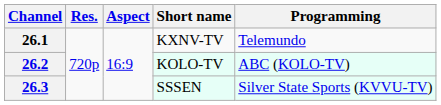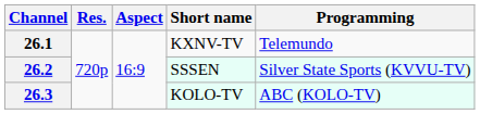26.2 | Short name: KOLO-TV -> SSSEN
26.2 | Programming: ABC (KOLO-TV) -> Silver State Sports (KVVU-TV)
26.3 | Short name: SSSEN -> KOLO-TV
26.3 | Programming: Silver State Sports (KVVU-TV) -> ABC (KOLO-TV)
